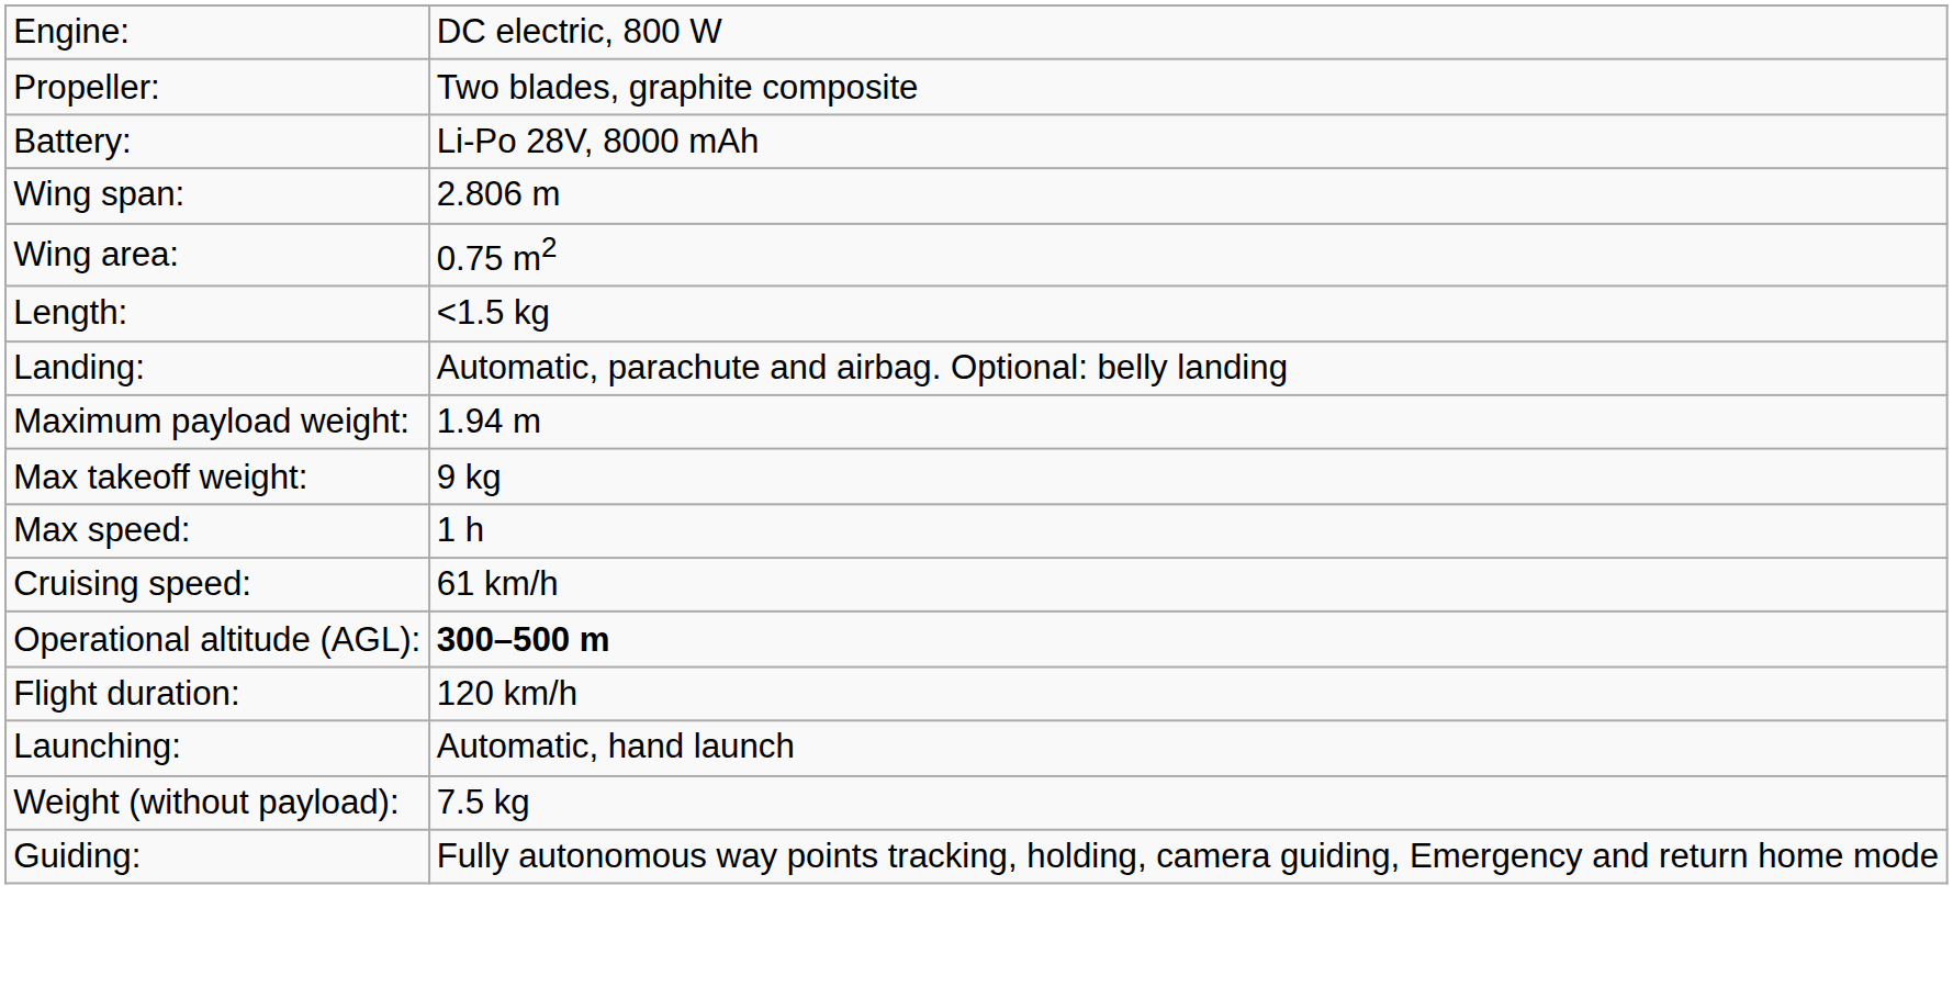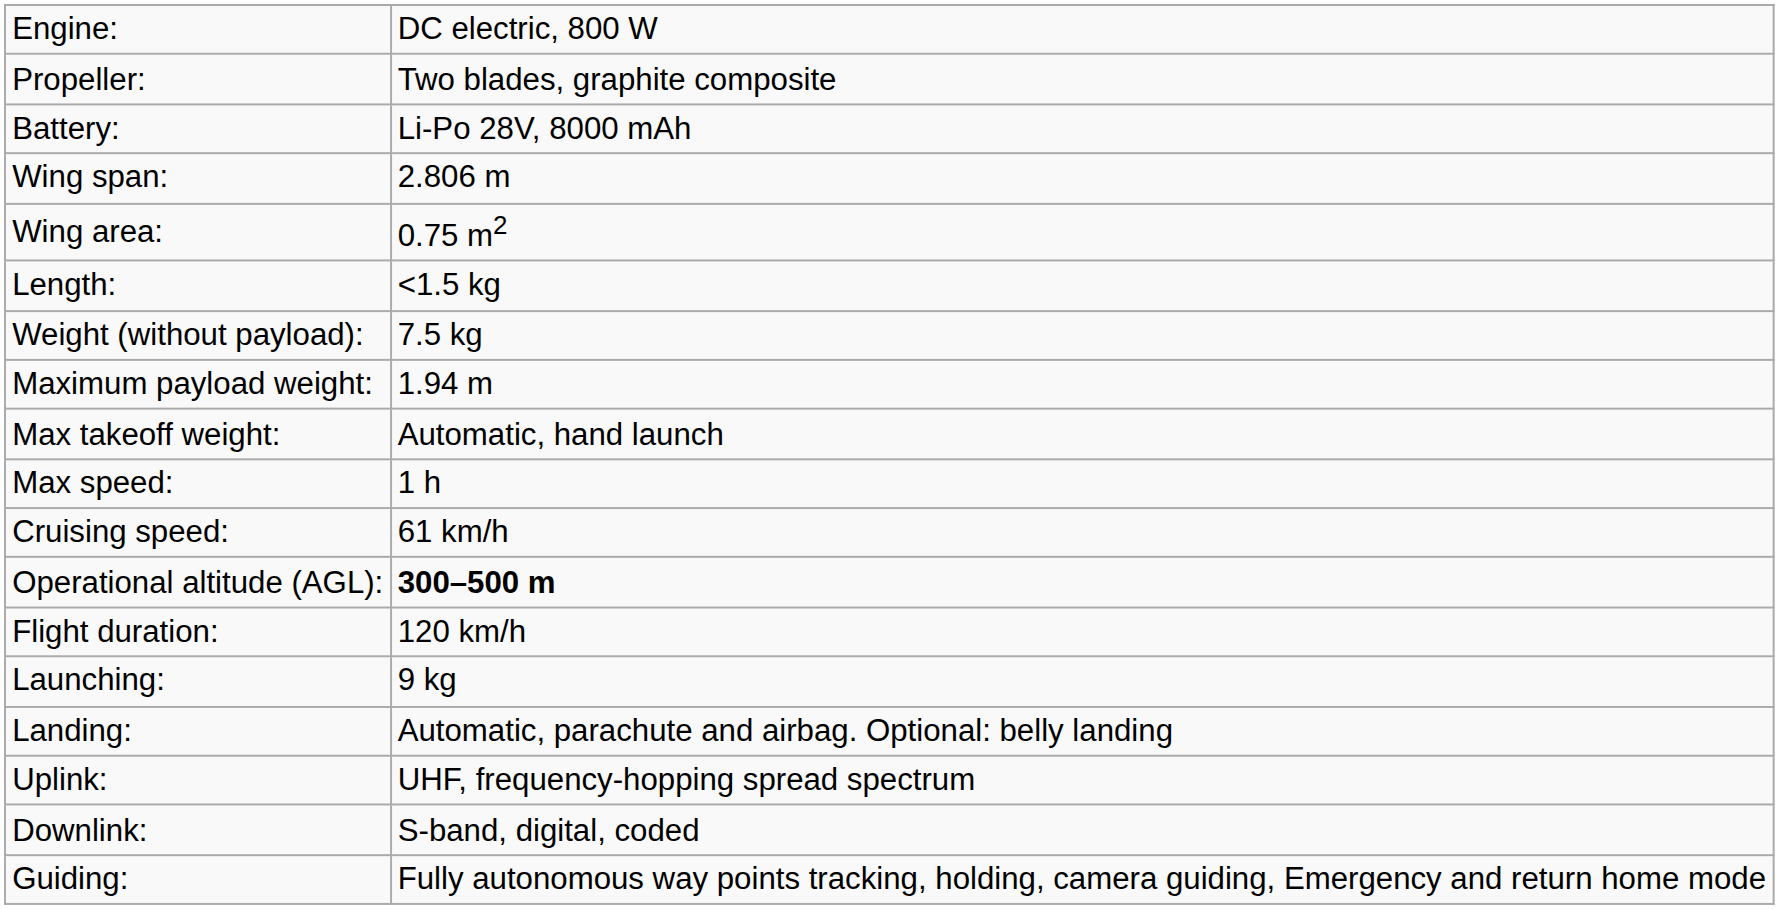rows swapped: Weight (without payload): <-> Landing:
Max takeoff weight: | column 2: 9 kg -> Automatic, hand launch
Launching: | column 2: Automatic, hand launch -> 9 kg
+ row: Uplink: | UHF, frequency-hopping spread spectrum
+ row: Downlink: | S-band, digital, coded
